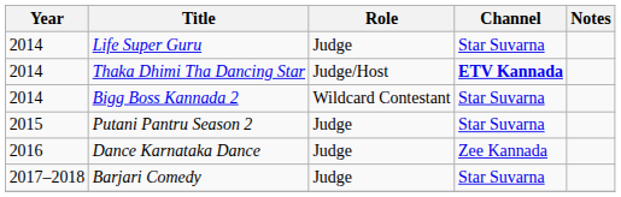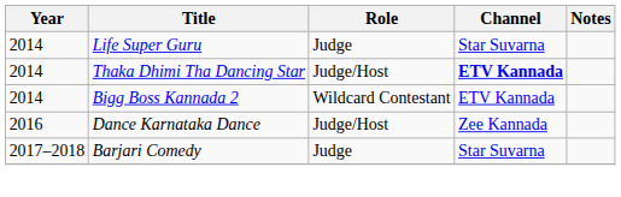Bigg Boss Kannada 2 | Channel: Star Suvarna -> ETV Kannada
- row: 2015 | Putani Pantru Season 2 | Judge | Star Suvarna
Dance Karnataka Dance | Role: Judge -> Judge/Host
